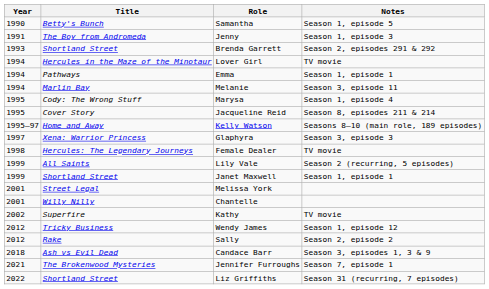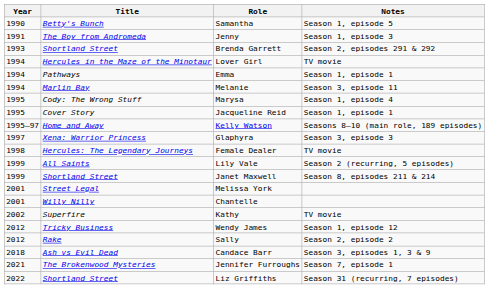Jacqueline Reid | Notes: Season 8, episodes 211 & 214 -> Season 1, episode 1
Janet Maxwell | Notes: Season 1, episode 1 -> Season 8, episodes 211 & 214
